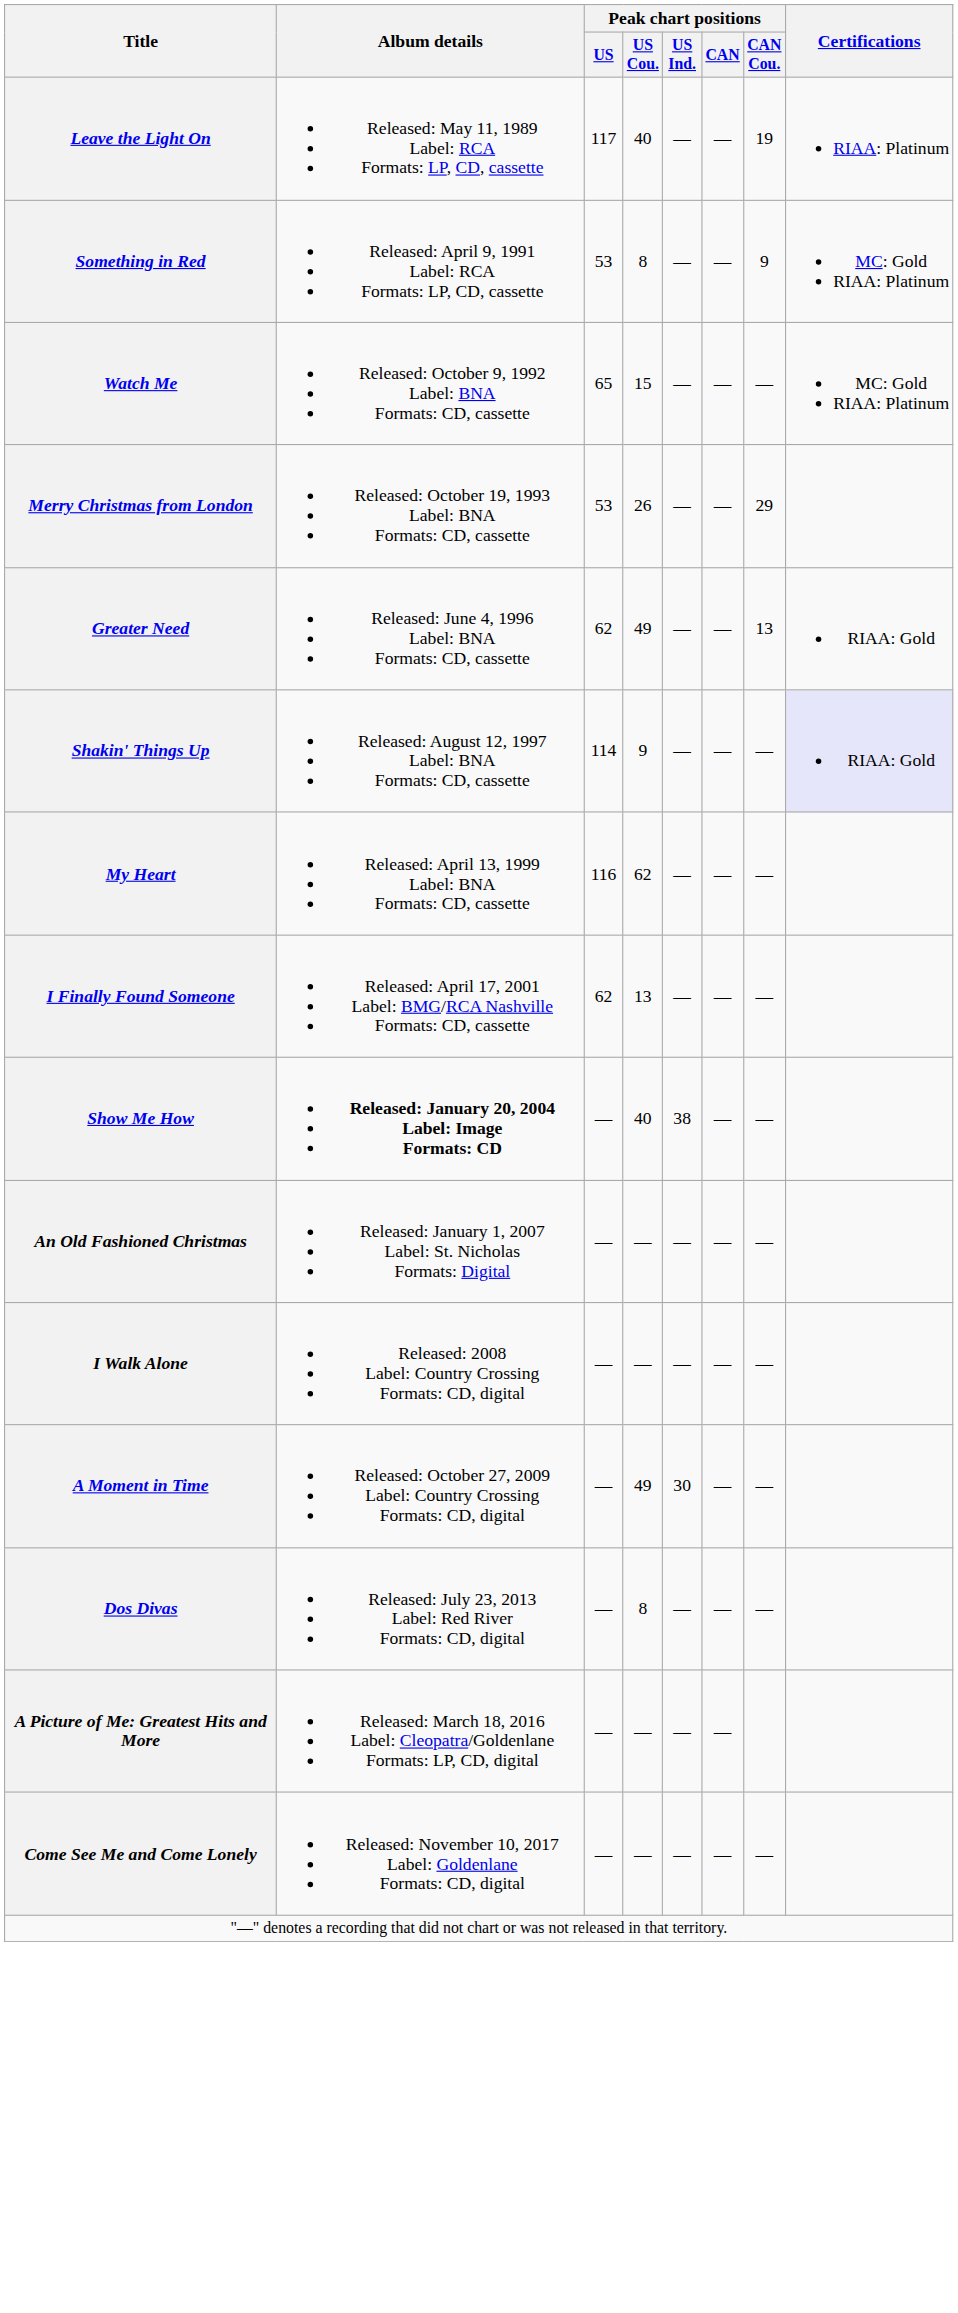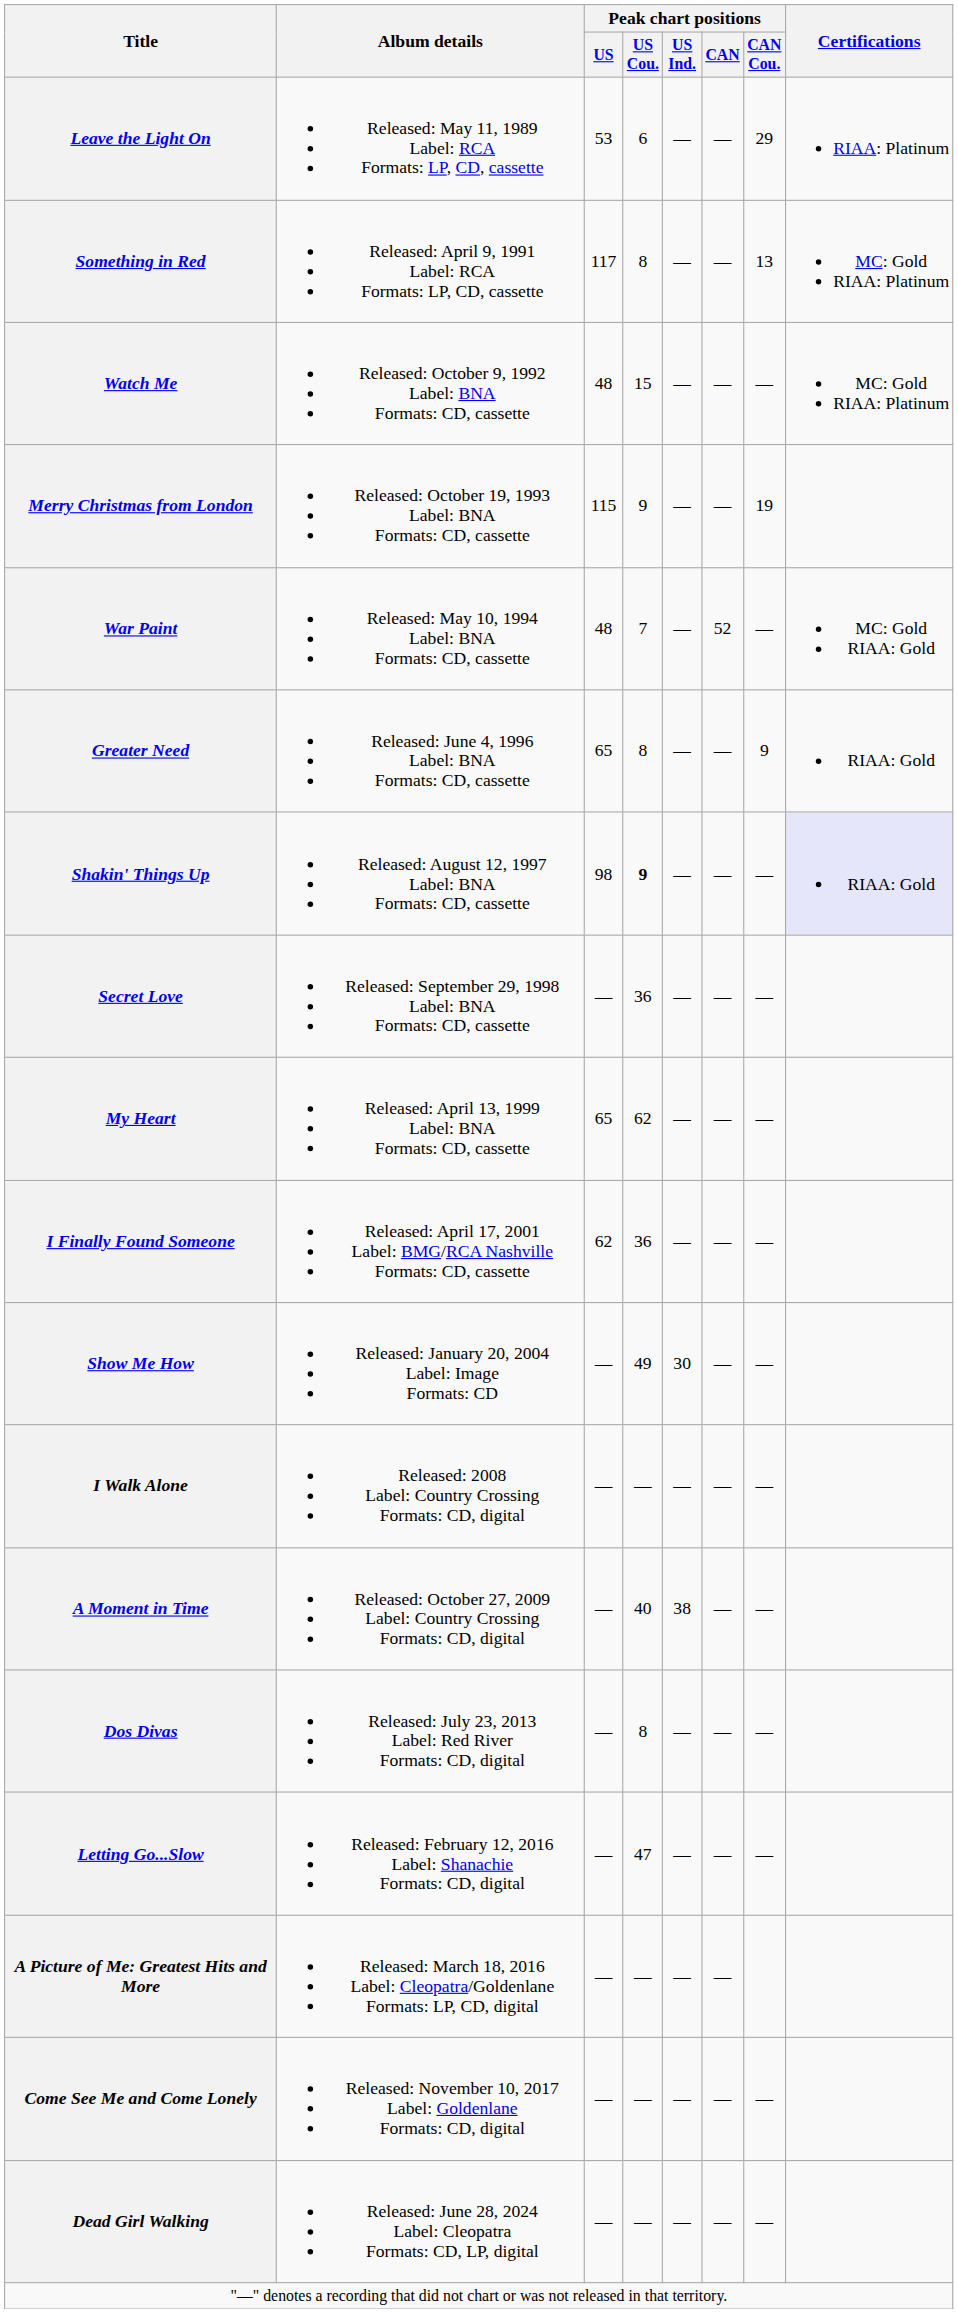Leave the Light On | Peak chart positions / US: 117 -> 53
Leave the Light On | Peak chart positions / US Cou.: 40 -> 6
Leave the Light On | Peak chart positions / CAN Cou.: 19 -> 29
Something in Red | Peak chart positions / US: 53 -> 117
Something in Red | Peak chart positions / CAN Cou.: 9 -> 13
Watch Me | Peak chart positions / US: 65 -> 48
Merry Christmas from London | Peak chart positions / US: 53 -> 115
Merry Christmas from London | Peak chart positions / US Cou.: 26 -> 9
Merry Christmas from London | Peak chart positions / CAN Cou.: 29 -> 19
+ row: War Paint | Released: May 10, 1994 Label: BNA Formats: CD, cassette | 48 | 7 | — | 52 | — | MC: Gold RIAA: Gold
Greater Need | Peak chart positions / US: 62 -> 65
Greater Need | Peak chart positions / US Cou.: 49 -> 8
Greater Need | Peak chart positions / CAN Cou.: 13 -> 9
Shakin' Things Up | Peak chart positions / US: 114 -> 98
Shakin' Things Up | Peak chart positions / US Cou.: normal -> bold
+ row: Secret Love | Released: September 29, 1998 Label: BNA Formats: CD, cassette | — | 36 | — | — | —
My Heart | Peak chart positions / US: 116 -> 65
I Finally Found Someone | Peak chart positions / US Cou.: 13 -> 36
Show Me How | Album details: bold -> normal
Show Me How | Peak chart positions / US Cou.: 40 -> 49
Show Me How | Peak chart positions / US Ind.: 38 -> 30
- row: An Old Fashioned Christmas | Released: January 1, 2007 Label: St. Nicholas Formats: Digital | — | — | — | — | —
A Moment in Time | Peak chart positions / US Cou.: 49 -> 40
A Moment in Time | Peak chart positions / US Ind.: 30 -> 38
+ row: Letting Go...Slow | Released: February 12, 2016 Label: Shanachie Formats: CD, digital | — | 47 | — | — | —
+ row: Dead Girl Walking | Released: June 28, 2024 Label: Cleopatra Formats: CD, LP, digital | — | — | — | — | —
